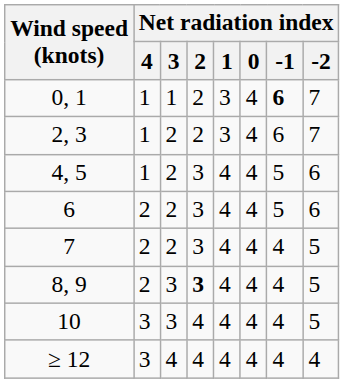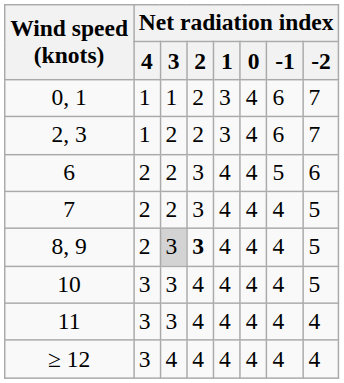0, 1 | Net radiation index / -1: bold -> normal
- row: 4, 5 | 1 | 2 | 3 | 4 | 4 | 5 | 6
8, 9 | Net radiation index / 3: no background -> lightgrey background
+ row: 11 | 3 | 3 | 4 | 4 | 4 | 4 | 4
